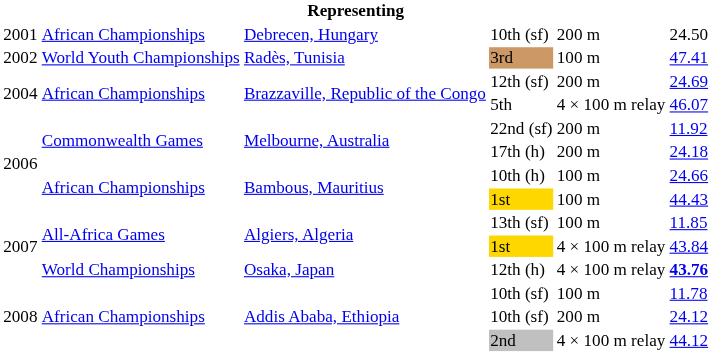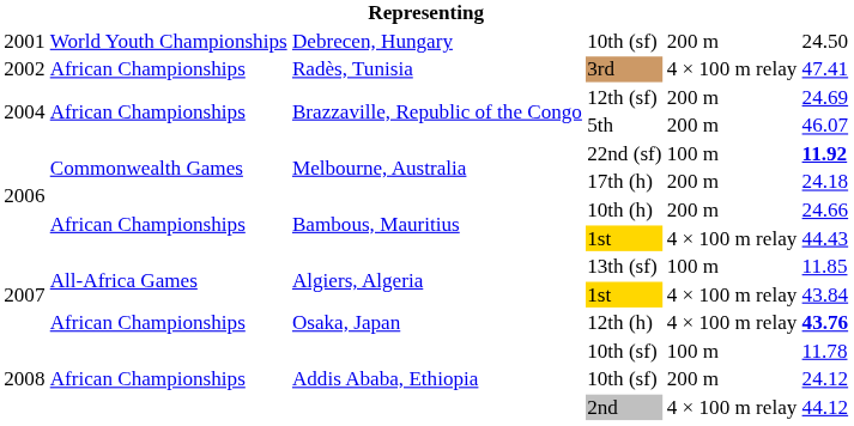Debrecen, Hungary / 10th (sf) | column 2: African Championships -> World Youth Championships
3rd | column 2: World Youth Championships -> African Championships
3rd | column 5: 100 m -> 4 × 100 m relay
5th | column 5: 4 × 100 m relay -> 200 m
22nd (sf) | column 5: 200 m -> 100 m
22nd (sf) | column 6: normal -> bold
10th (h) | column 5: 100 m -> 200 m
Bambous, Mauritius / 1st | column 5: 100 m -> 4 × 100 m relay
12th (h) | column 2: World Championships -> African Championships
